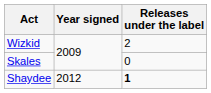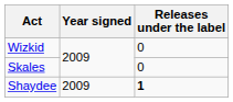Wizkid | Releases under the label: 2 -> 0
Shaydee | Year signed: 2012 -> 2009
